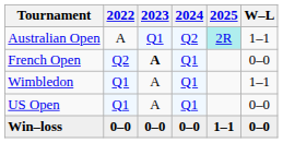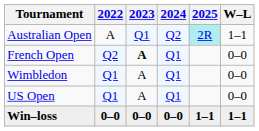Wimbledon | W–L: 1–1 -> 0–0
Win–loss | W–L: 0–0 -> 1–1
